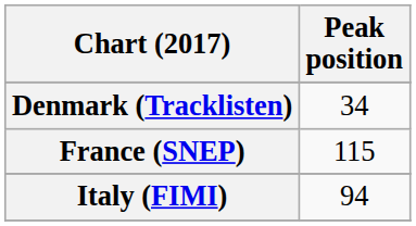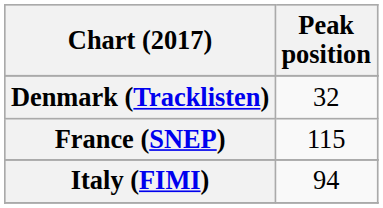Denmark (Tracklisten) | Peak position: 34 -> 32
